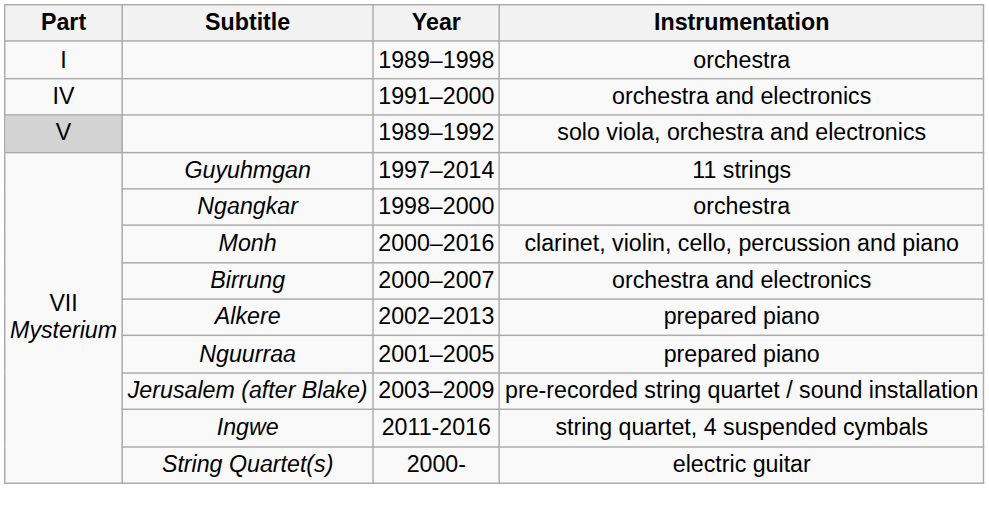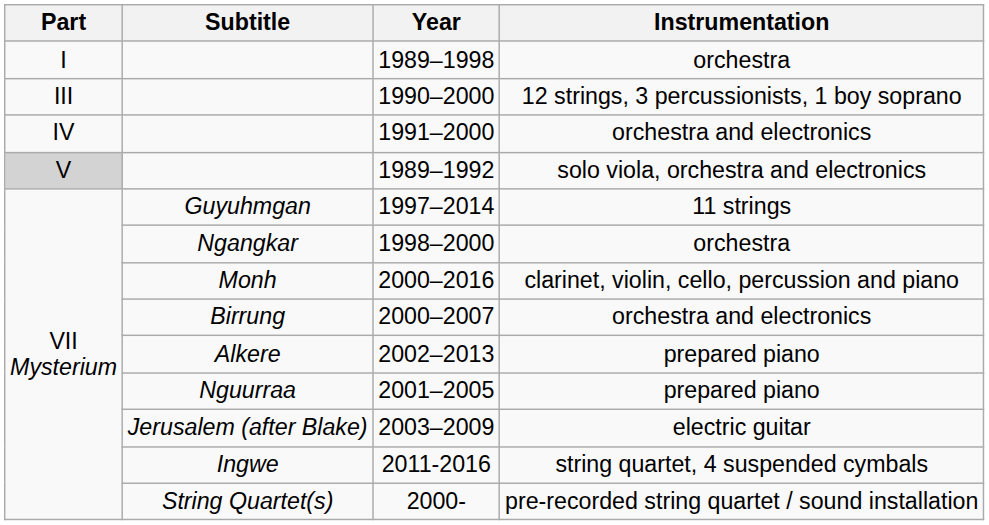+ row: III | 1990–2000 | 12 strings, 3 percussionists, 1 boy soprano
2003–2009 | Instrumentation: pre-recorded string quartet / sound installation -> electric guitar
2000- | Instrumentation: electric guitar -> pre-recorded string quartet / sound installation
